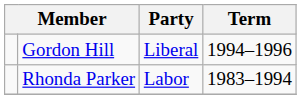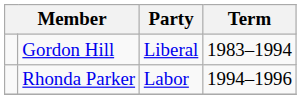Gordon Hill | Term: 1994–1996 -> 1983–1994
Rhonda Parker | Term: 1983–1994 -> 1994–1996
